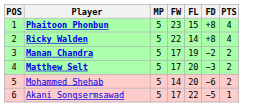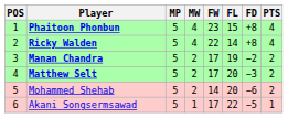+ column: MW | 4 | 4 | 2 | 2 | 2 | 1
